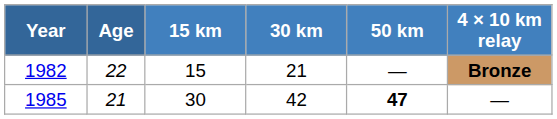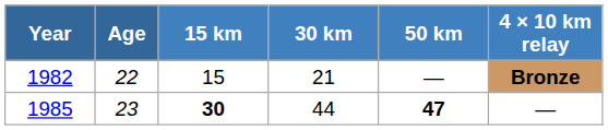1985 | Age: 21 -> 23
1985 | 15 km: normal -> bold
1985 | 30 km: 42 -> 44
